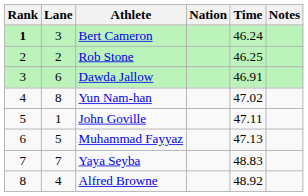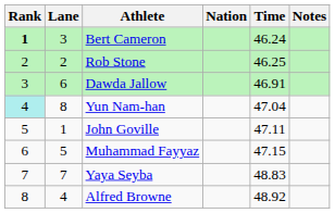Yun Nam-han | Rank: no background -> paleturquoise background
Yun Nam-han | Time: 47.02 -> 47.04
Muhammad Fayyaz | Time: 47.13 -> 47.15
